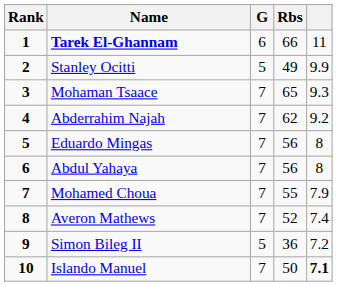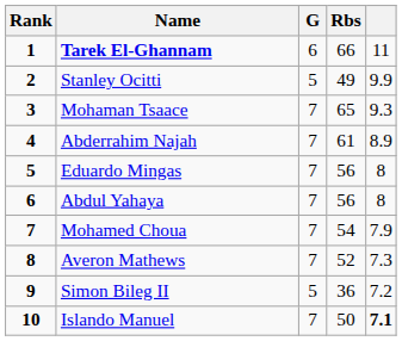Abderrahim Najah | Rbs: 62 -> 61
Abderrahim Najah | column 5: 9.2 -> 8.9
Mohamed Choua | Rbs: 55 -> 54
Averon Mathews | column 5: 7.4 -> 7.3
